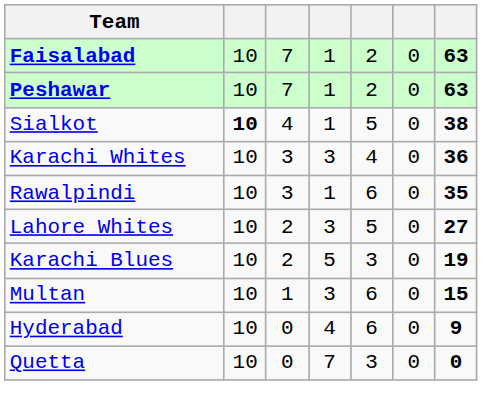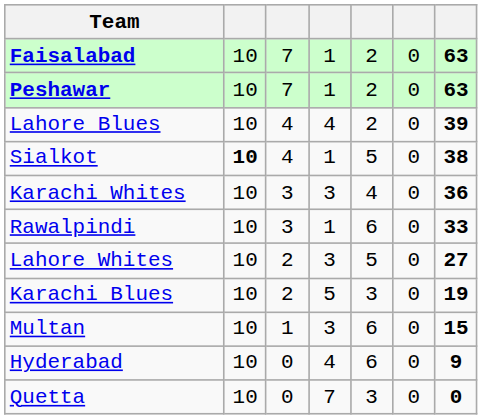+ row: Lahore Blues | 10 | 4 | 4 | 2 | 0 | 39
Rawalpindi | column 7: 35 -> 33
